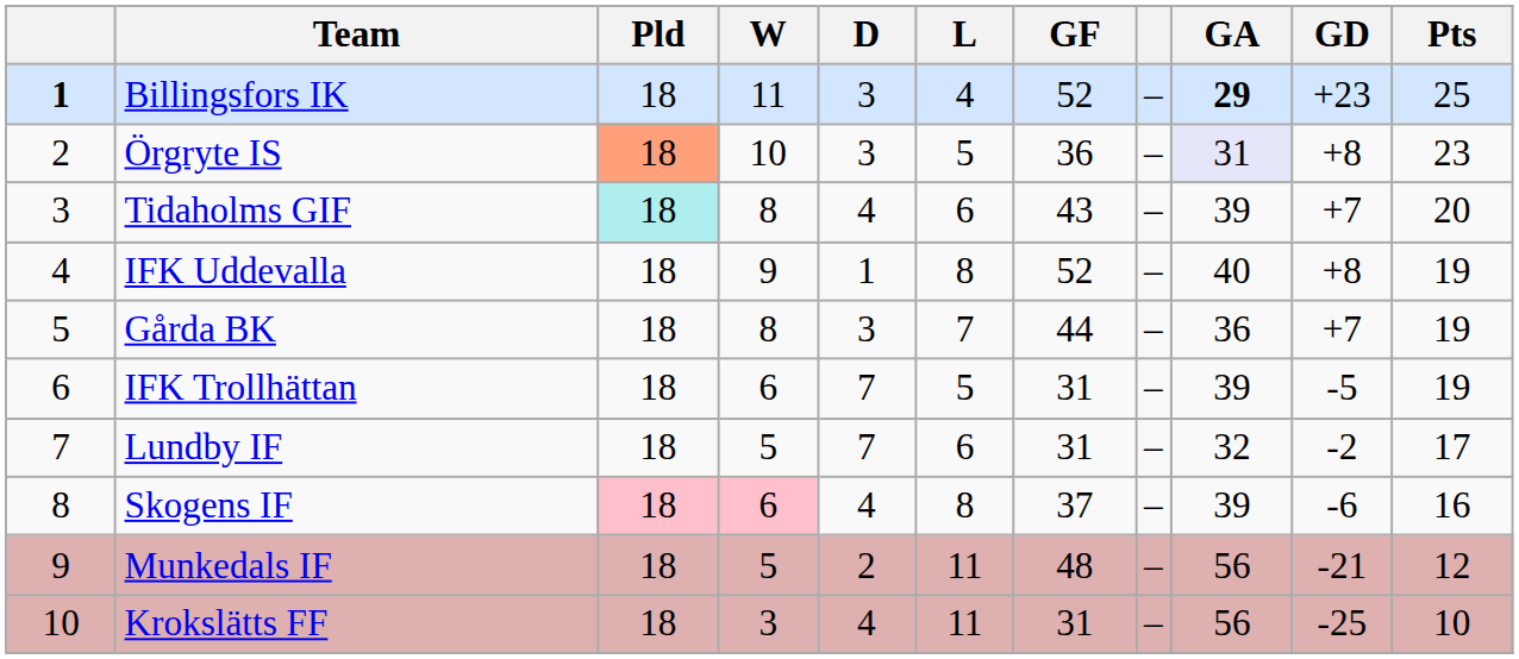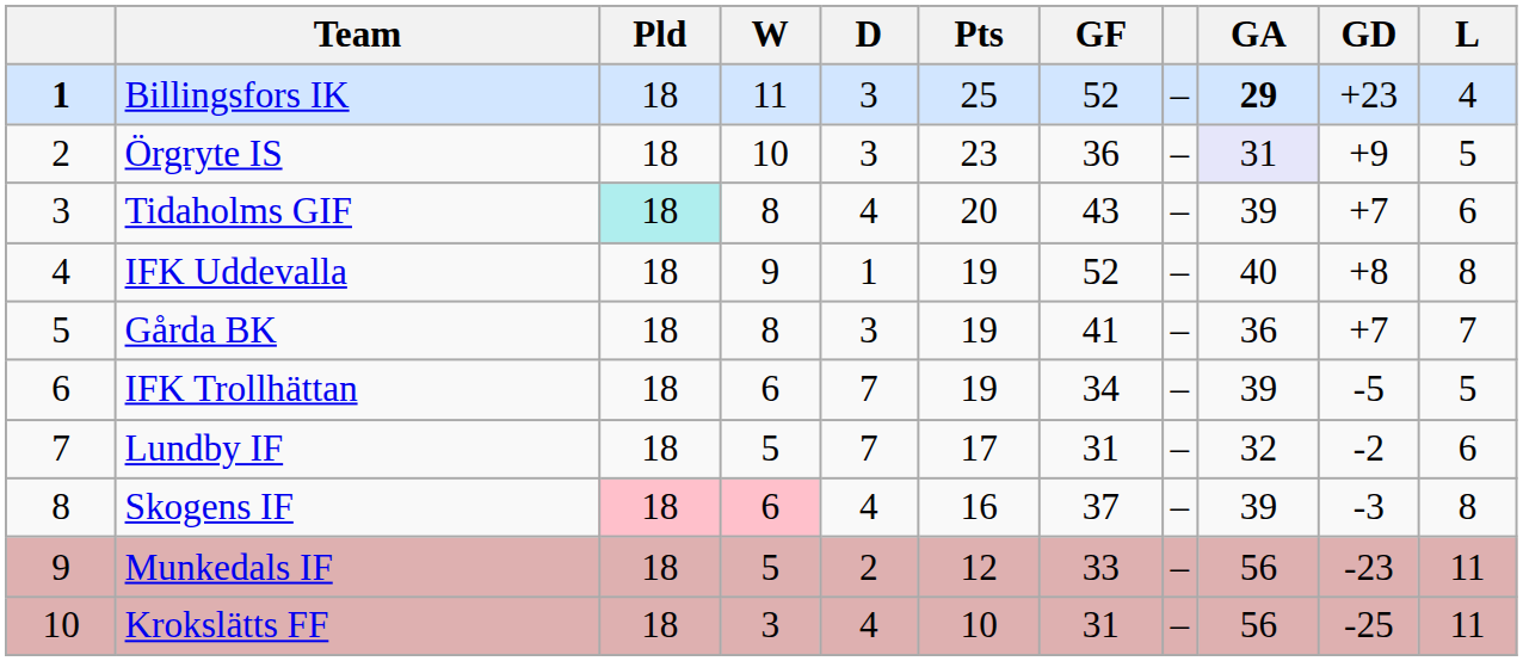columns swapped: L <-> Pts
Örgryte IS | Pld: lightsalmon background -> no background
Örgryte IS | GD: +8 -> +9
Gårda BK | GF: 44 -> 41
IFK Trollhättan | GF: 31 -> 34
Skogens IF | GD: -6 -> -3
Munkedals IF | GF: 48 -> 33
Munkedals IF | GD: -21 -> -23
